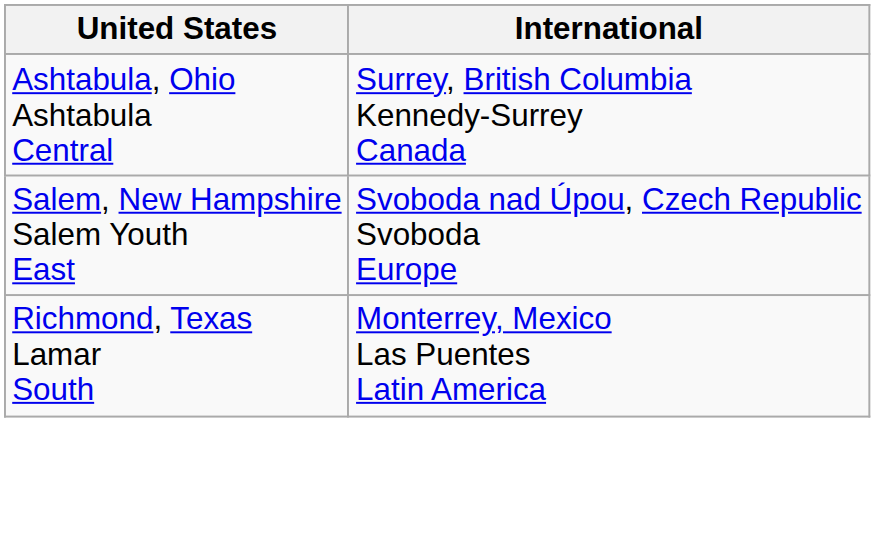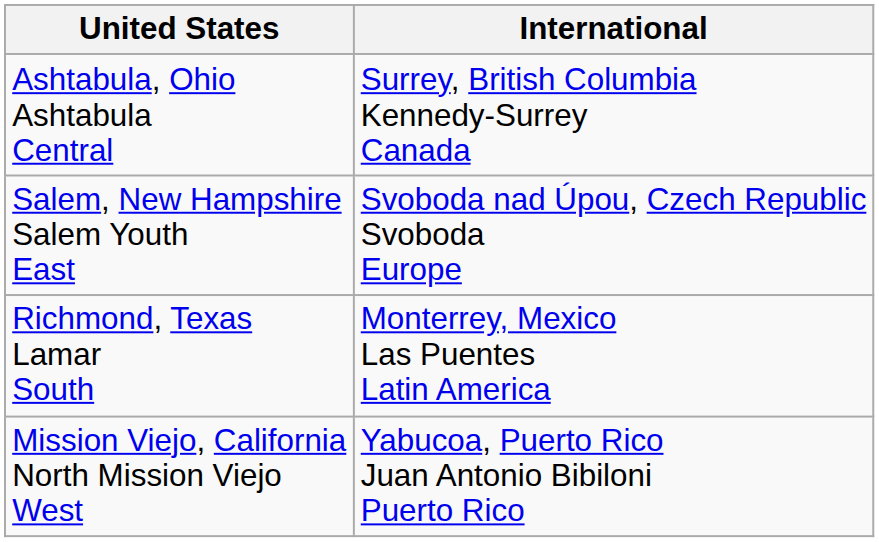+ row: Mission Viejo, California North Mission Viejo West | Yabucoa, Puerto Rico Juan Antonio Bibiloni Puerto Rico
